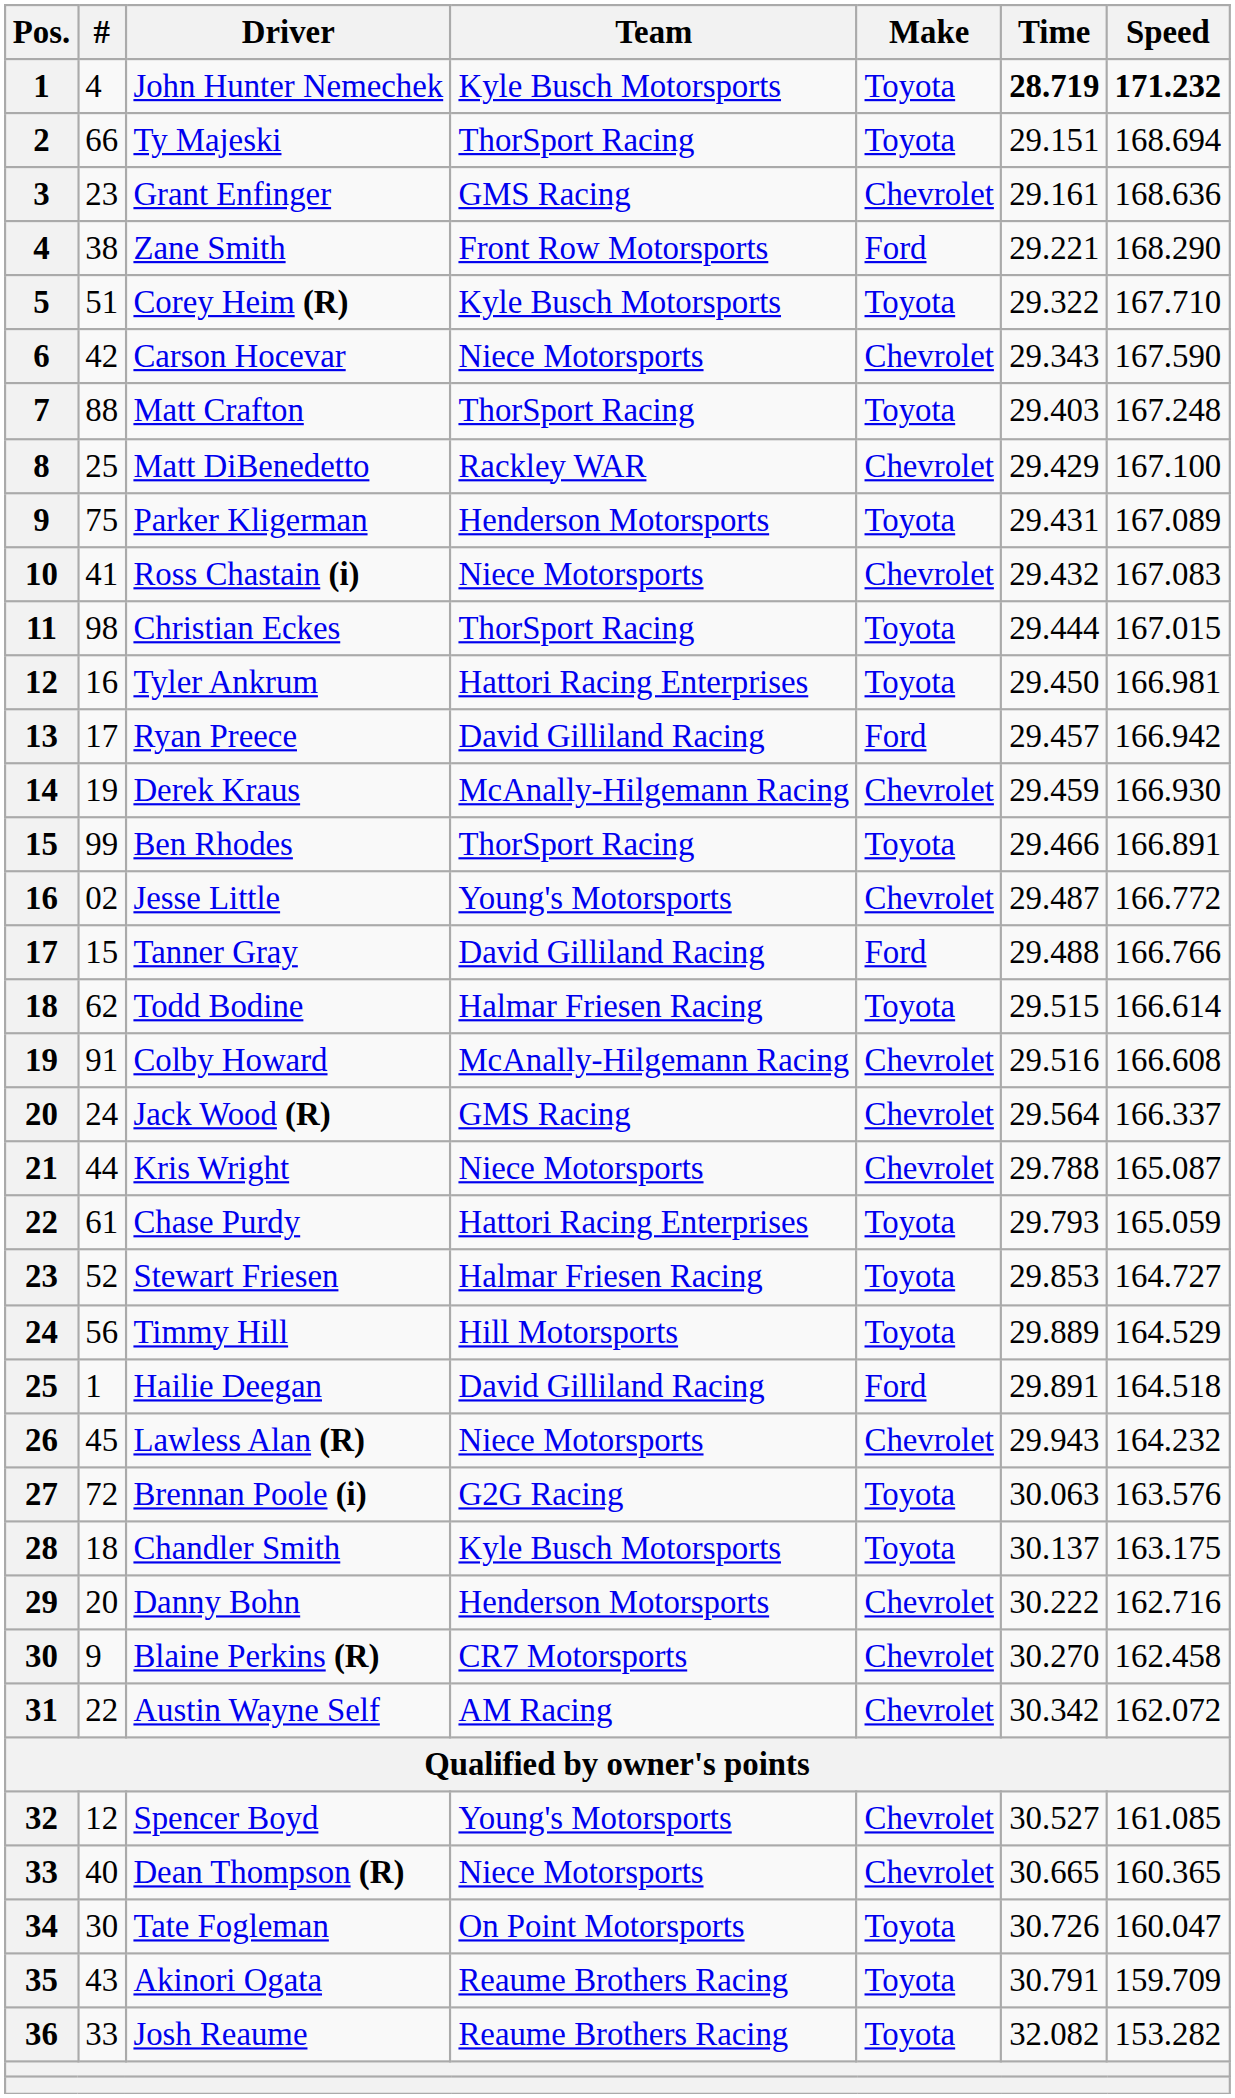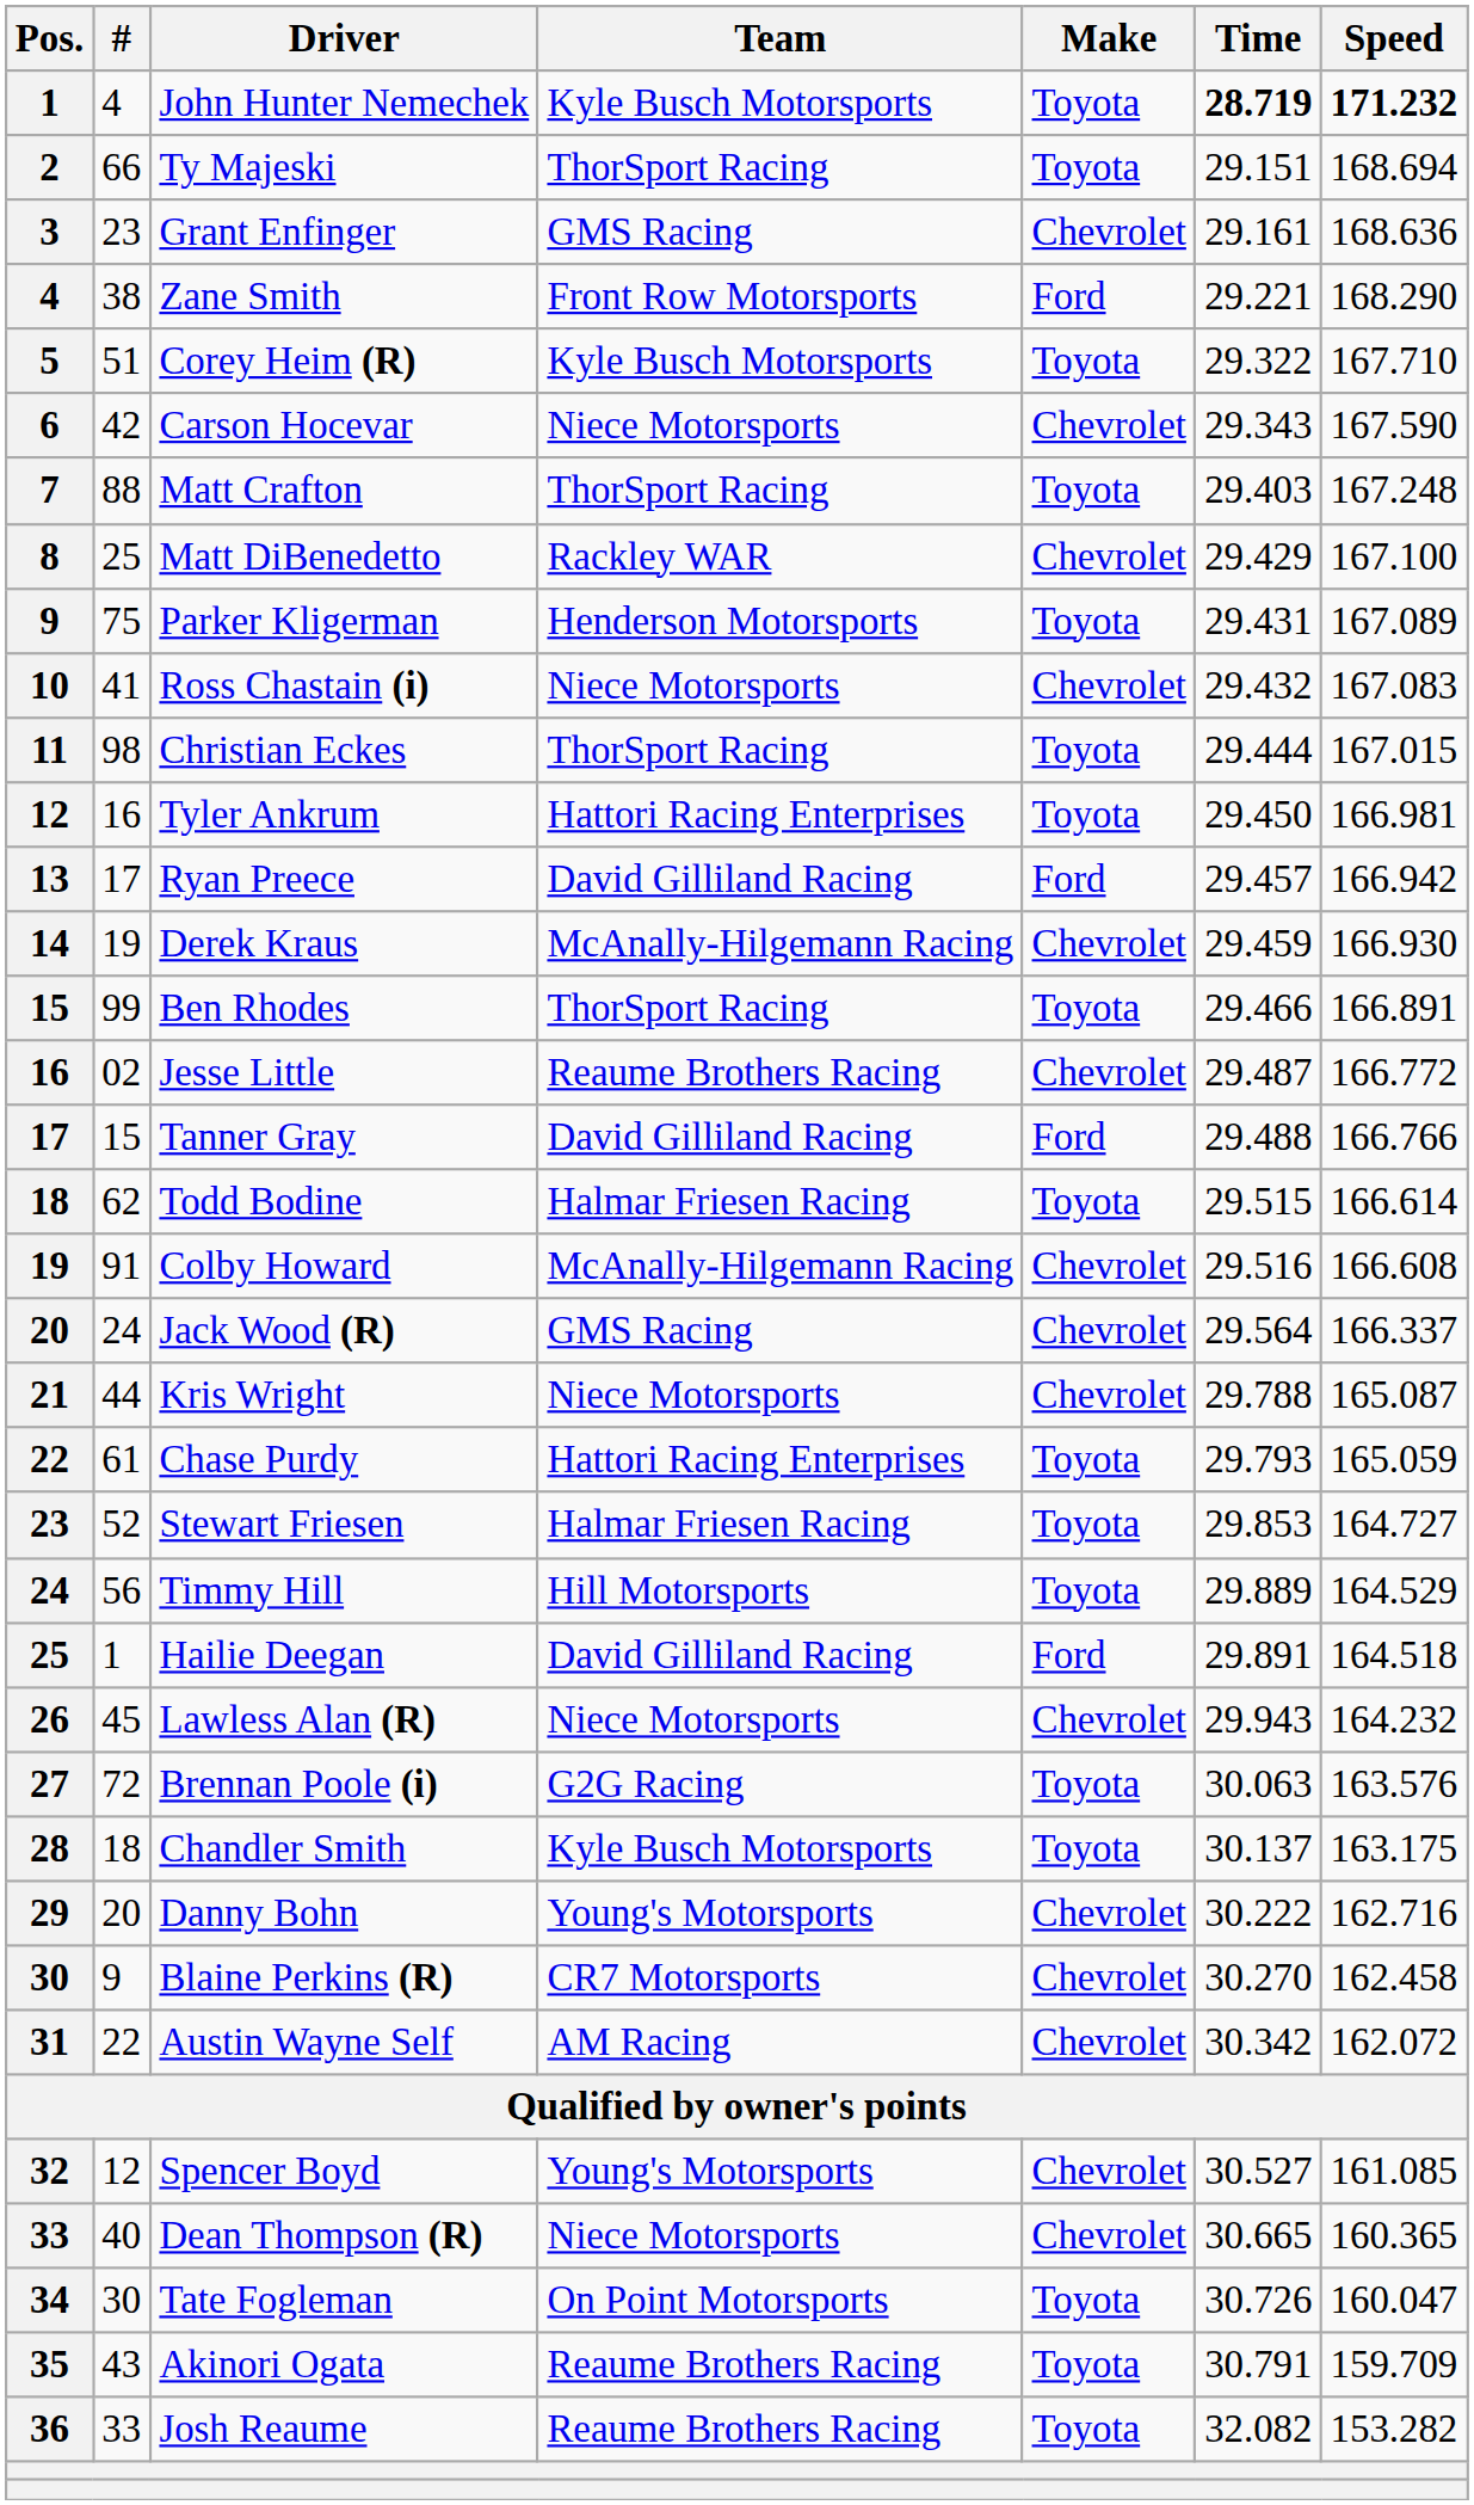Jesse Little | Team: Young's Motorsports -> Reaume Brothers Racing
Danny Bohn | Team: Henderson Motorsports -> Young's Motorsports
